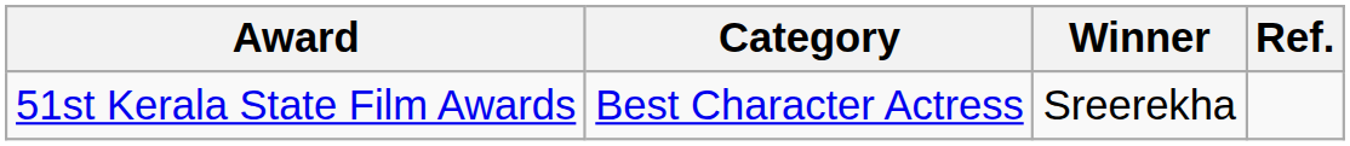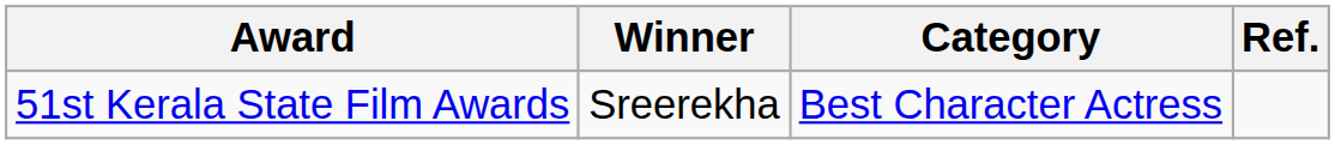columns swapped: Category <-> Winner
